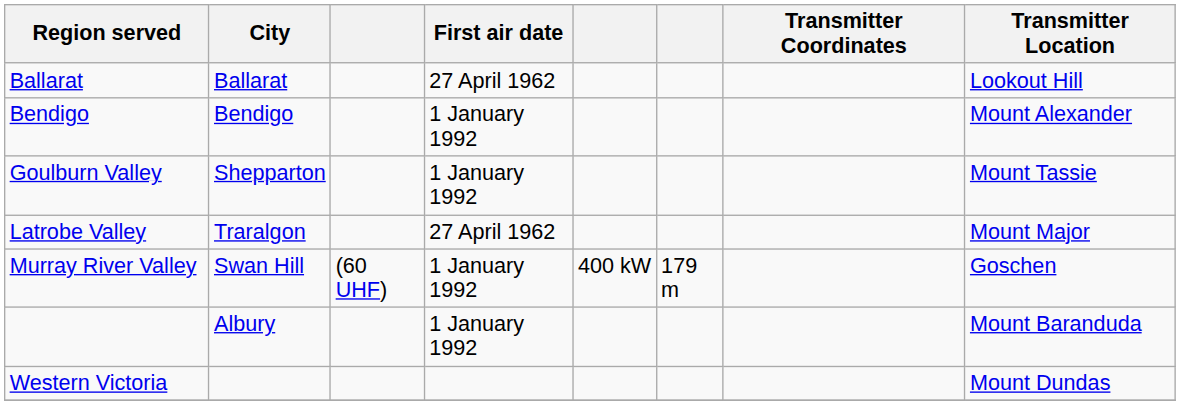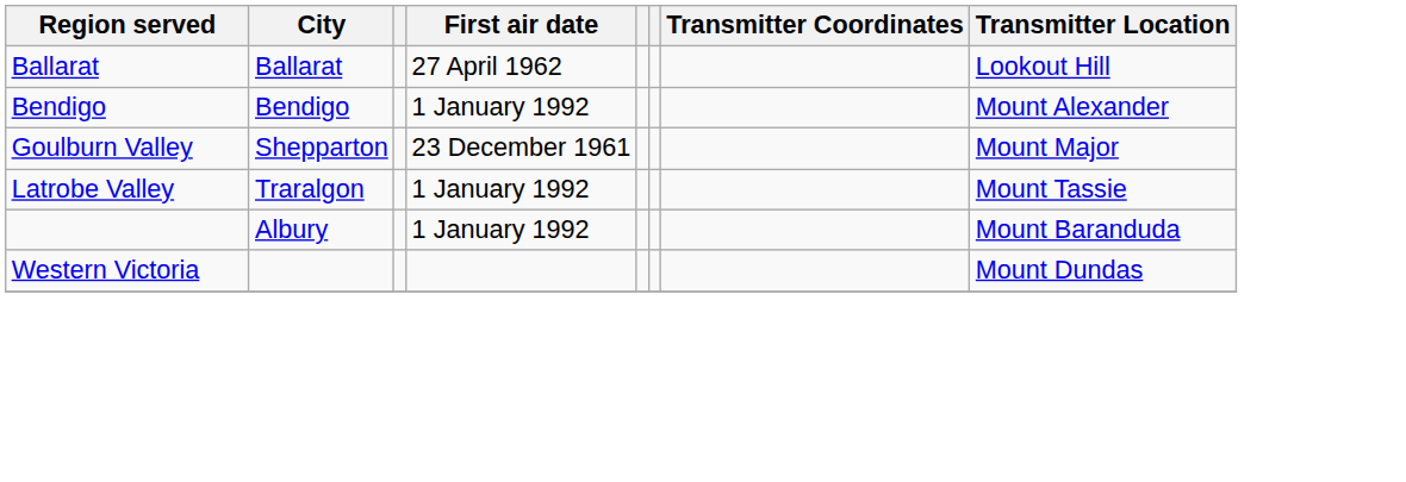Goulburn Valley | First air date: 1 January 1992 -> 23 December 1961
Goulburn Valley | Transmitter Location: Mount Tassie -> Mount Major
Latrobe Valley | First air date: 27 April 1962 -> 1 January 1992
Latrobe Valley | Transmitter Location: Mount Major -> Mount Tassie
- row: Murray River Valley | Swan Hill | (60 UHF) | 1 January 1992 | 400 kW | 179 m | Goschen
